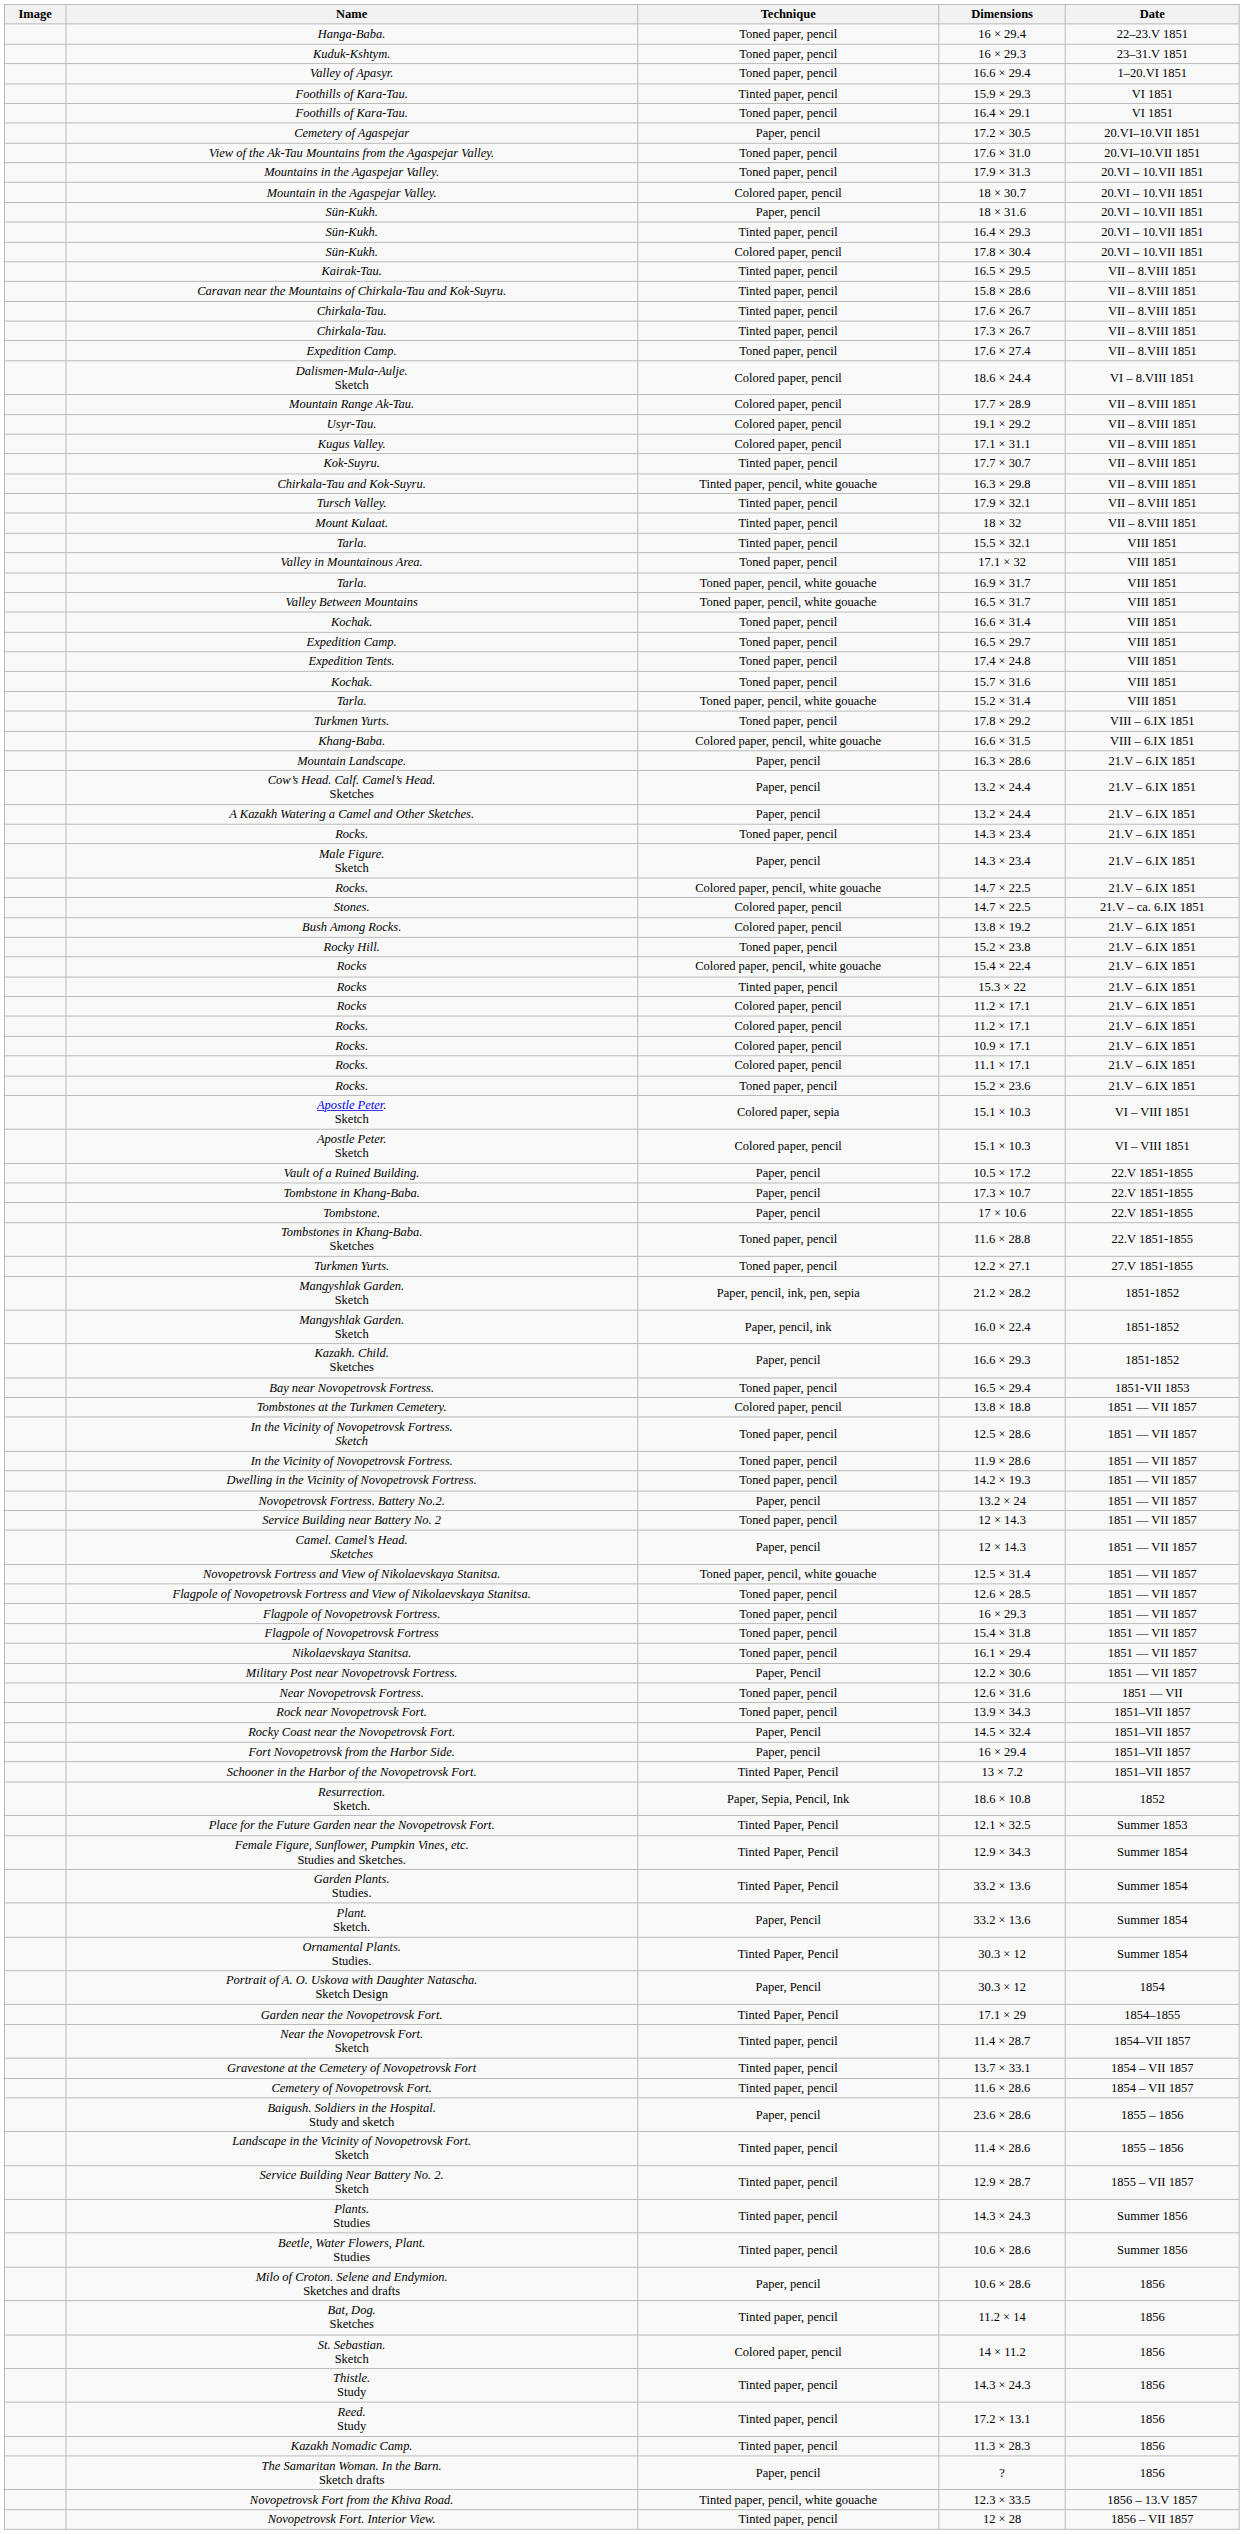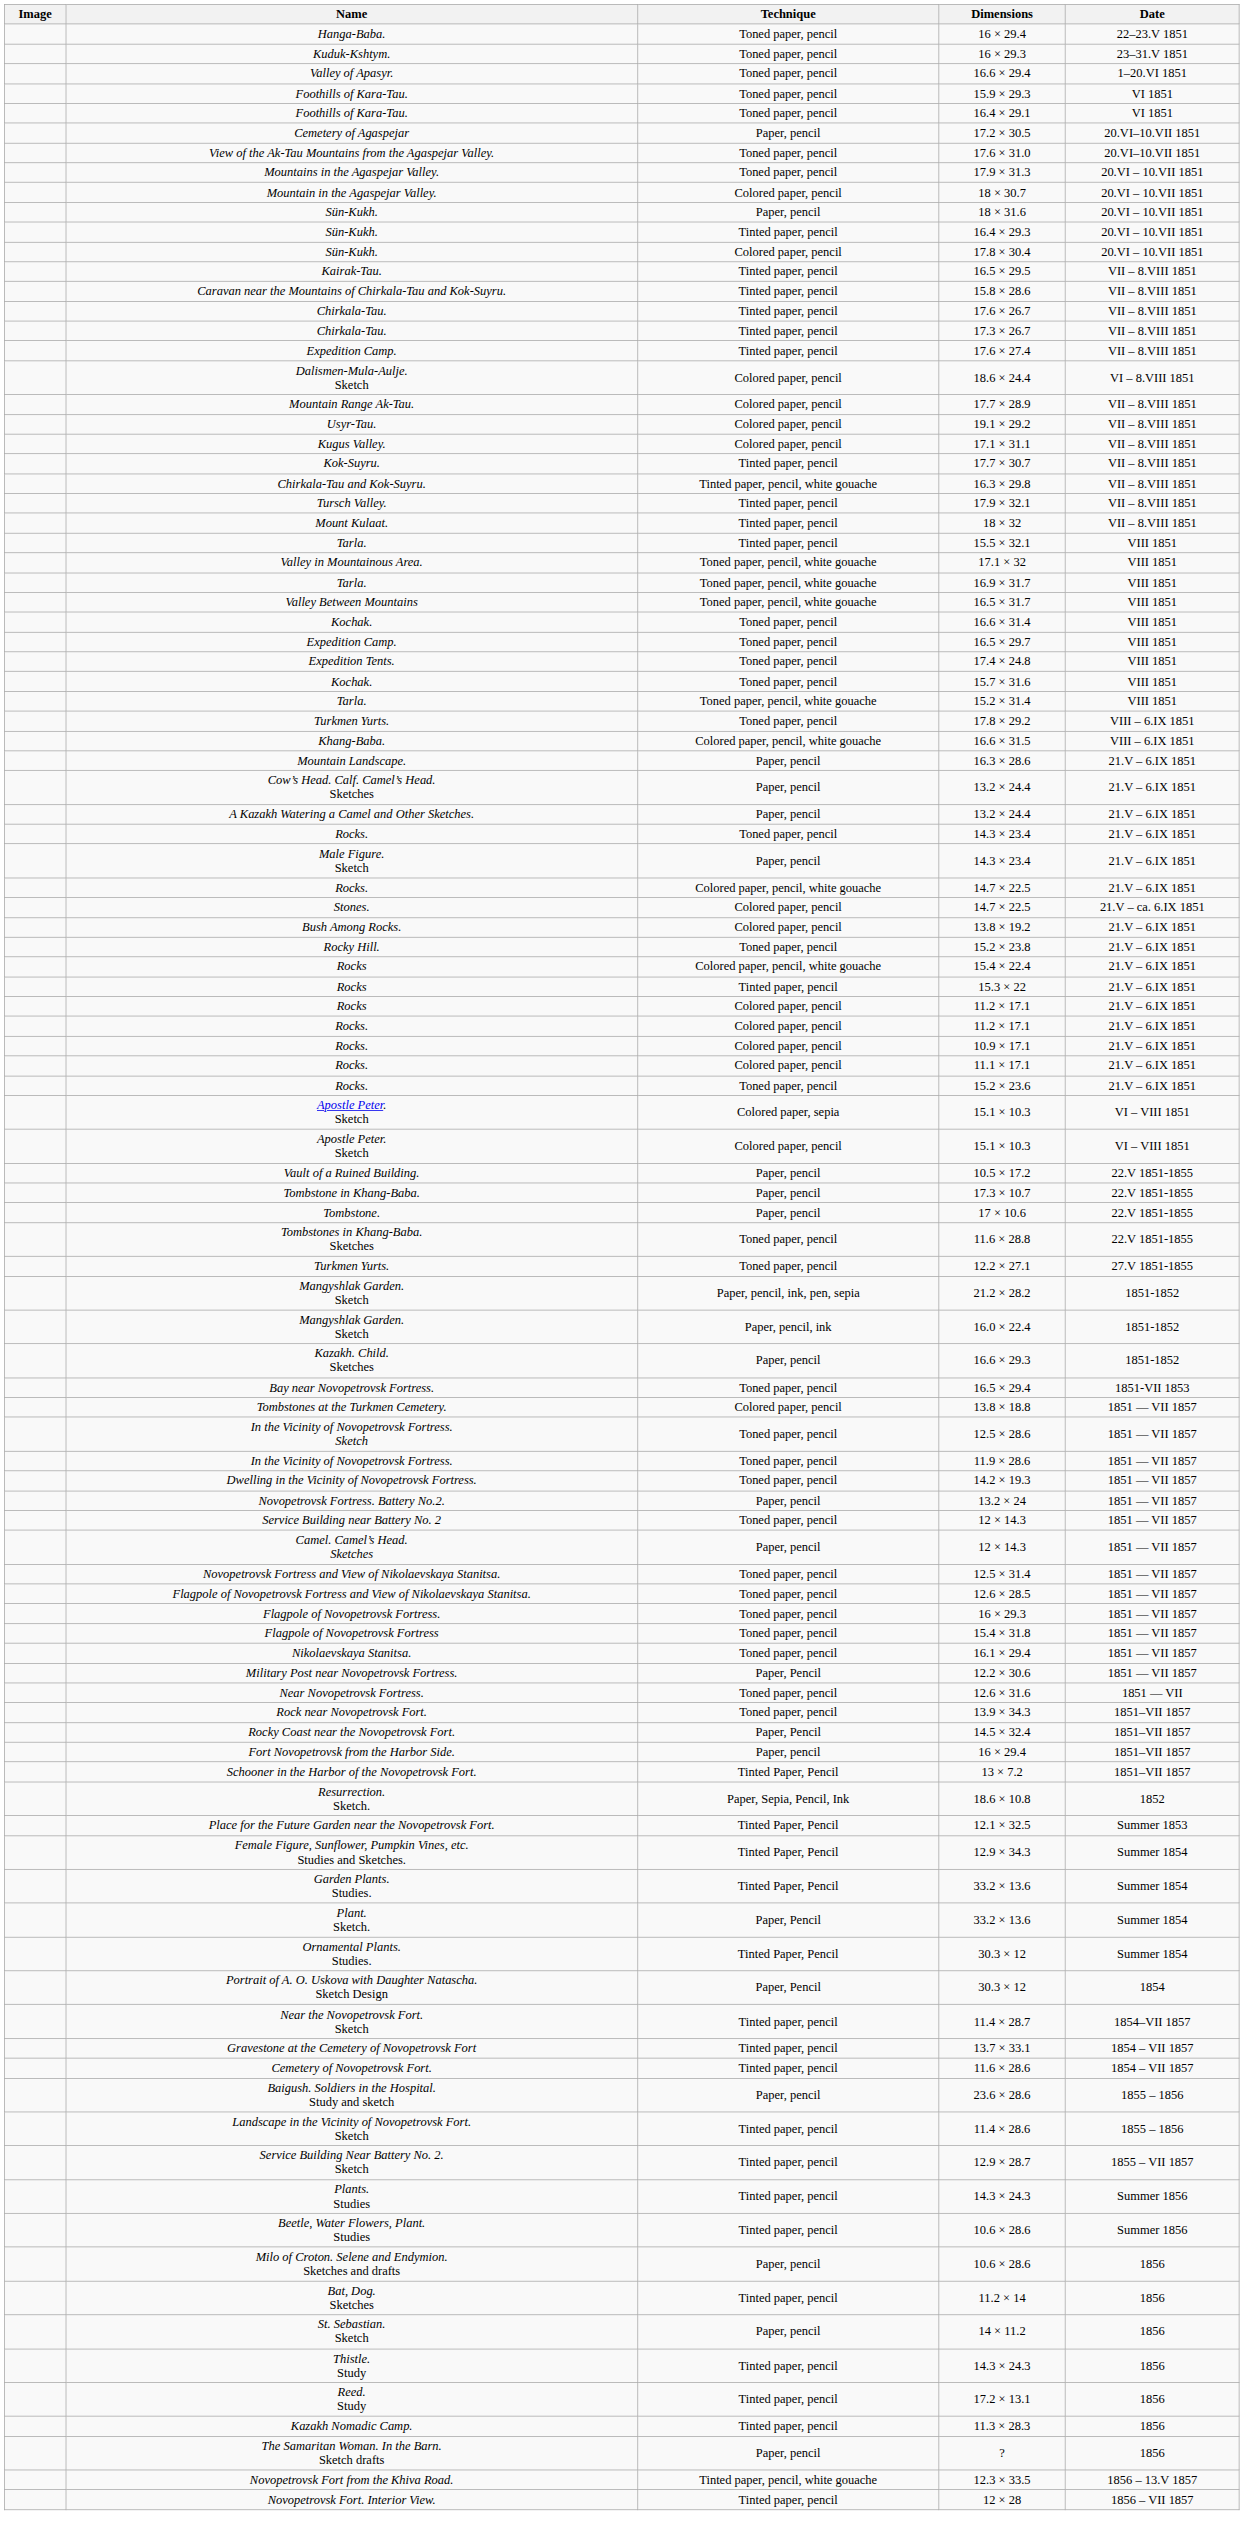15.9 × 29.3 | Technique: Tinted paper, pencil -> Toned paper, pencil
17.6 × 27.4 | Technique: Toned paper, pencil -> Tinted paper, pencil
17.1 × 32 | Technique: Toned paper, pencil -> Toned paper, pencil, white gouache
12.5 × 31.4 | Technique: Toned paper, pencil, white gouache -> Toned paper, pencil
- row: Garden near the Novopetrovsk Fort. | Tinted Paper, Pencil | 17.1 × 29 | 1854–1855
14 × 11.2 | Technique: Colored paper, pencil -> Paper, pencil
